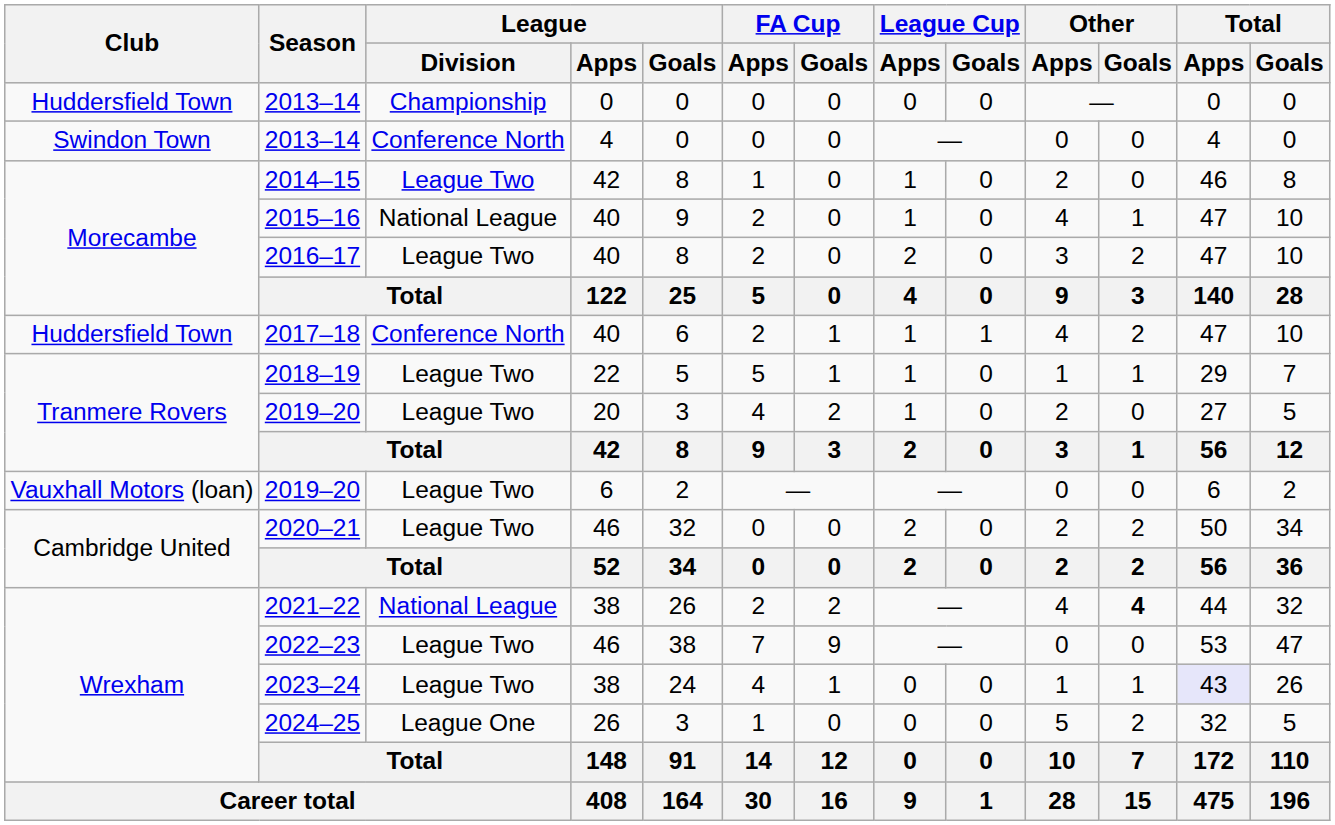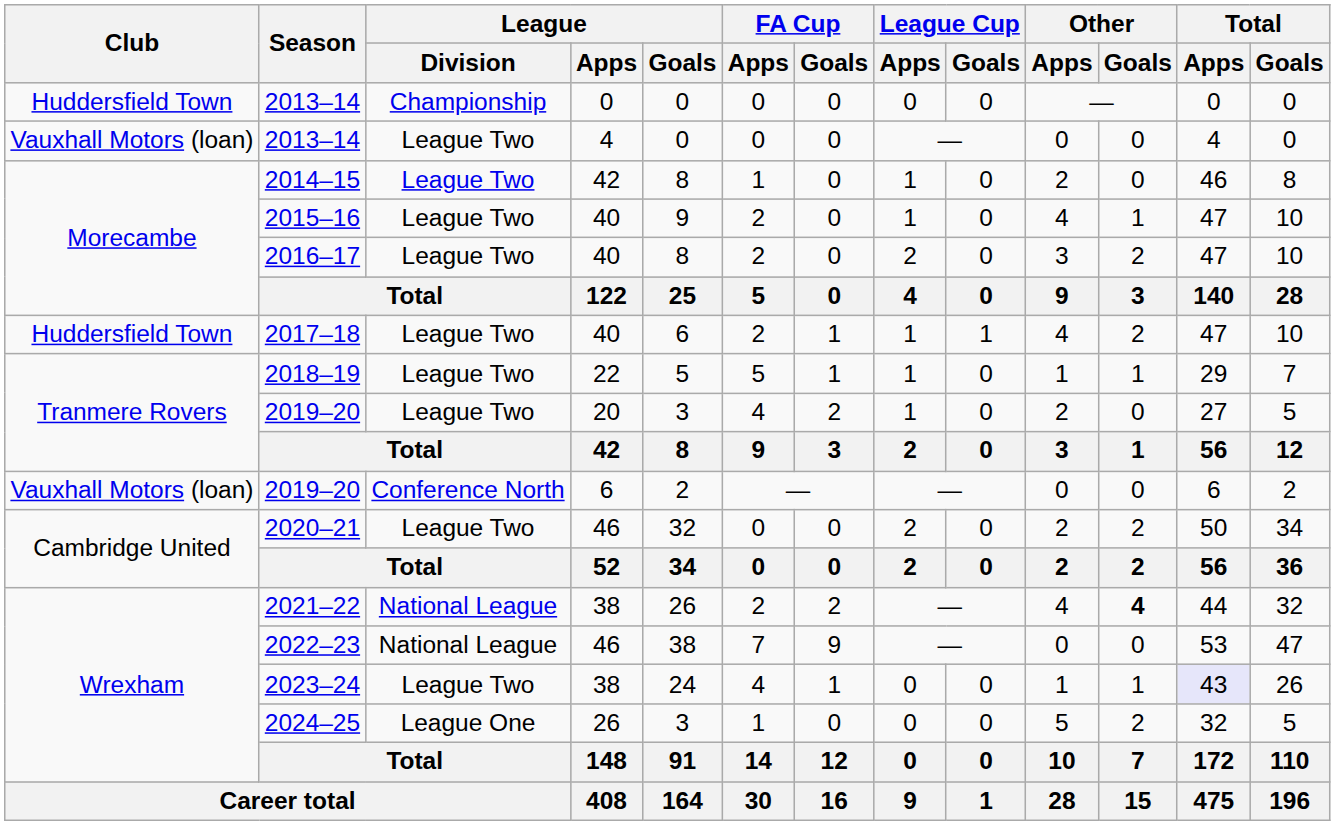2013–14 / 4 | Club: Swindon Town -> Vauxhall Motors (loan)
2013–14 / 4 | League / Division: Conference North -> League Two
2015–16 | League / Division: National League -> League Two
2017–18 | League / Division: Conference North -> League Two
2019–20 / 6 | League / Division: League Two -> Conference North
2022–23 | League / Division: League Two -> National League
